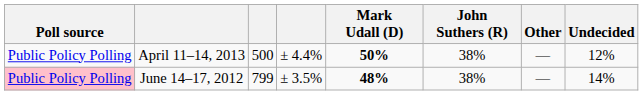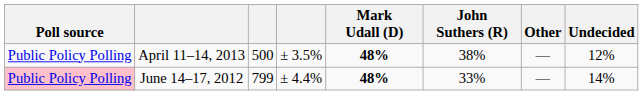April 11–14, 2013 | column 4: ± 4.4% -> ± 3.5%
April 11–14, 2013 | Mark Udall (D): 50% -> 48%
June 14–17, 2012 | column 4: ± 3.5% -> ± 4.4%
June 14–17, 2012 | John Suthers (R): 38% -> 33%
